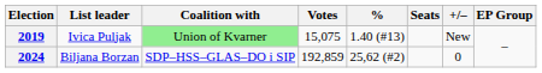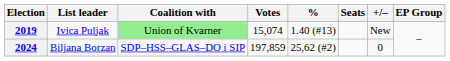2019 | Votes: 15,075 -> 15,074
2024 | Votes: 192,859 -> 197,859
